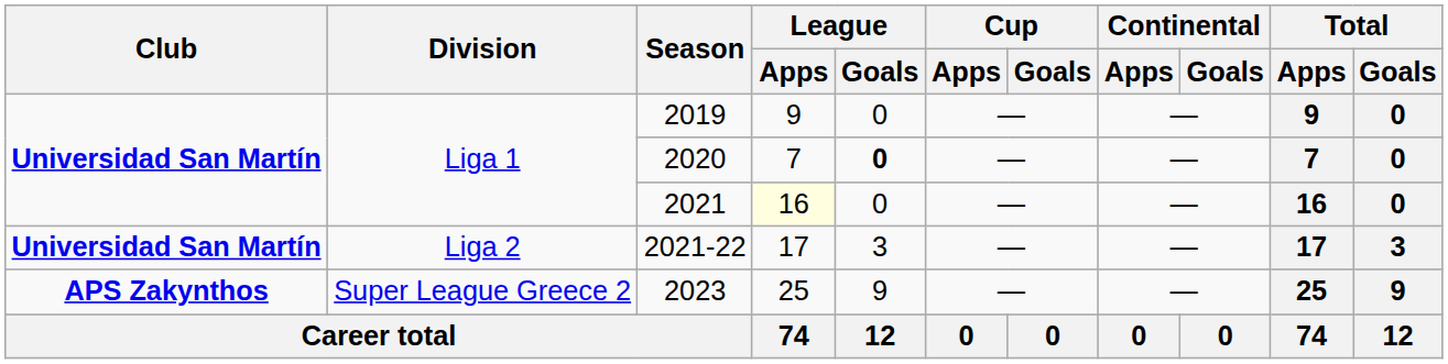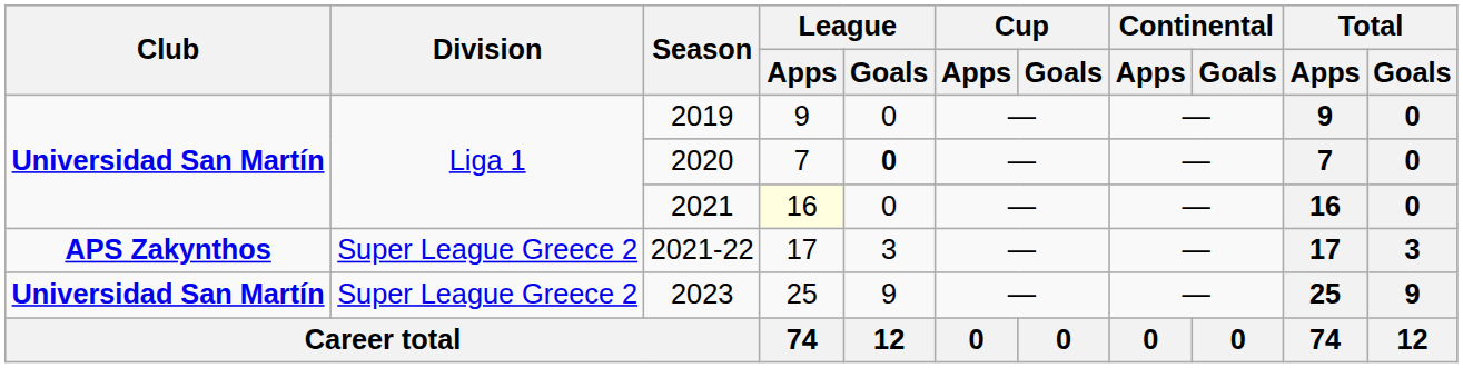2021-22 | Club: Universidad San Martín -> APS Zakynthos
2021-22 | Division: Liga 2 -> Super League Greece 2
2023 | Club: APS Zakynthos -> Universidad San Martín
